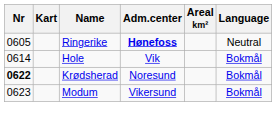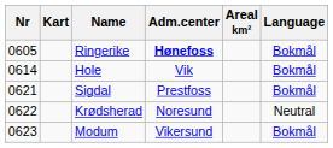Ringerike | Language: Neutral -> Bokmål
+ row: 0621 | Sigdal | Prestfoss | Bokmål
Krødsherad | Nr: bold -> normal
Krødsherad | Language: Bokmål -> Neutral
